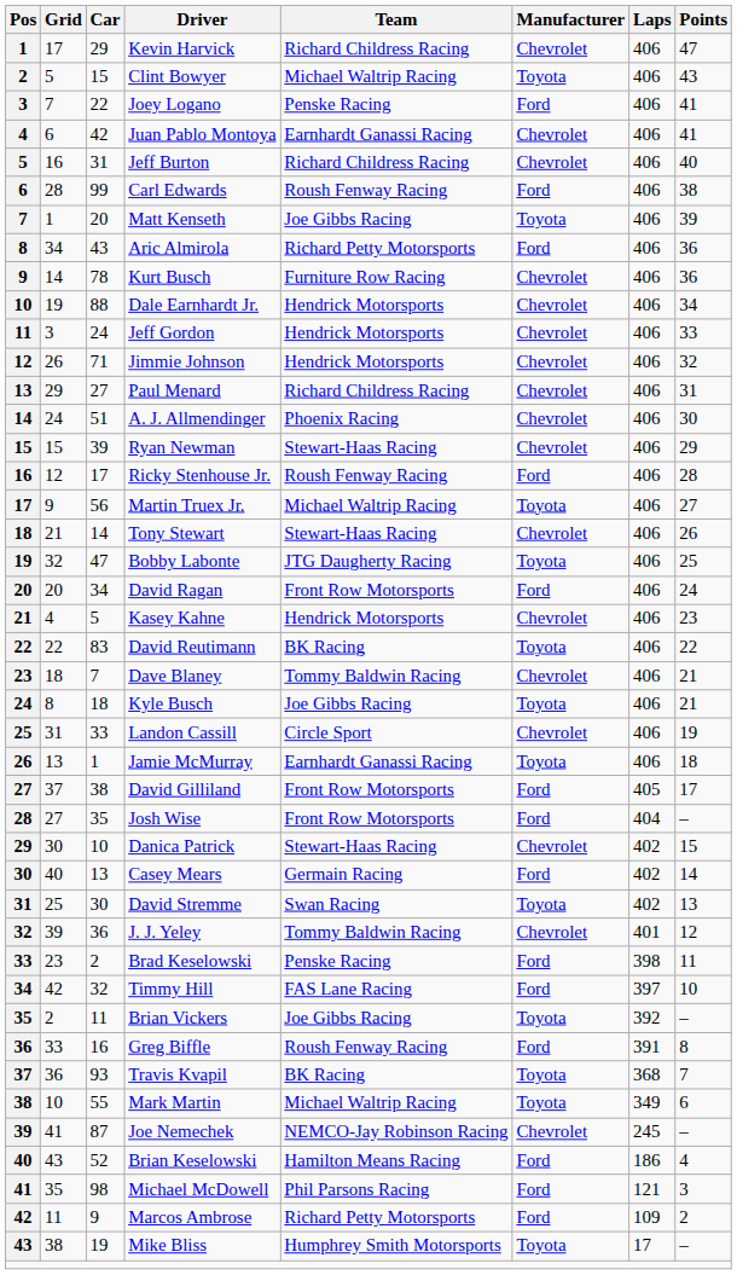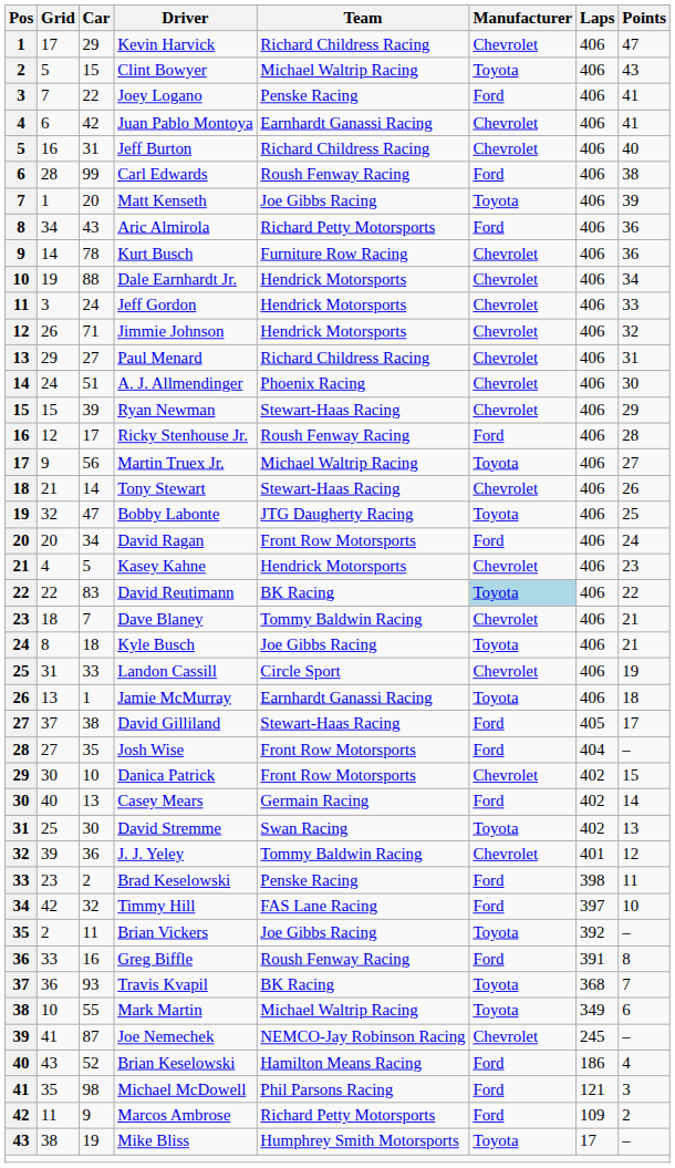David Reutimann | Manufacturer: no background -> lightblue background
David Gilliland | Team: Front Row Motorsports -> Stewart-Haas Racing
Danica Patrick | Team: Stewart-Haas Racing -> Front Row Motorsports
